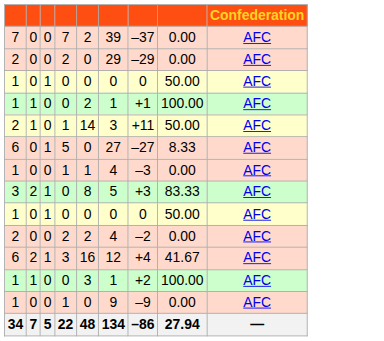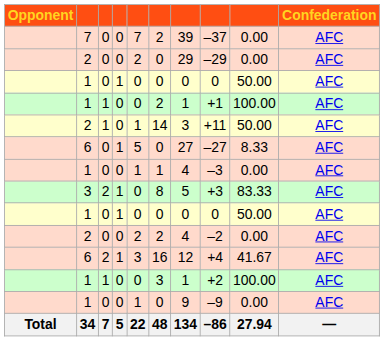+ column: Opponent | Total
